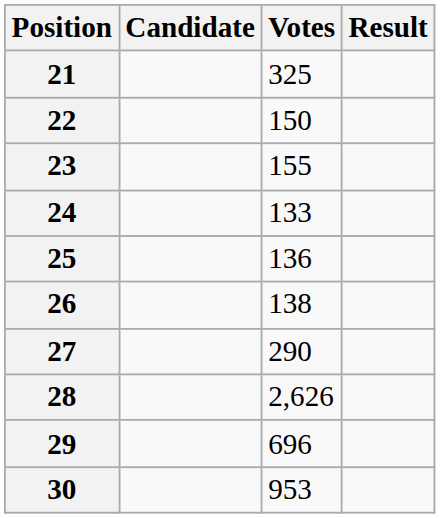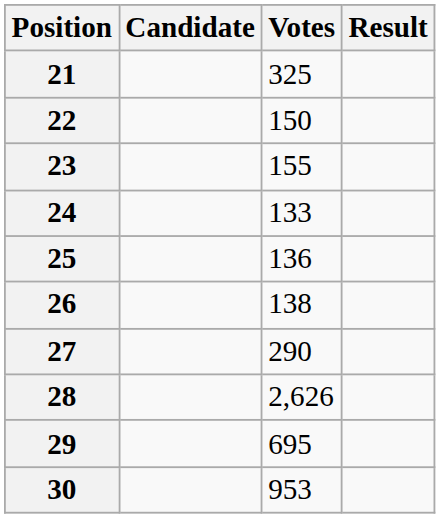29 | Votes: 696 -> 695
